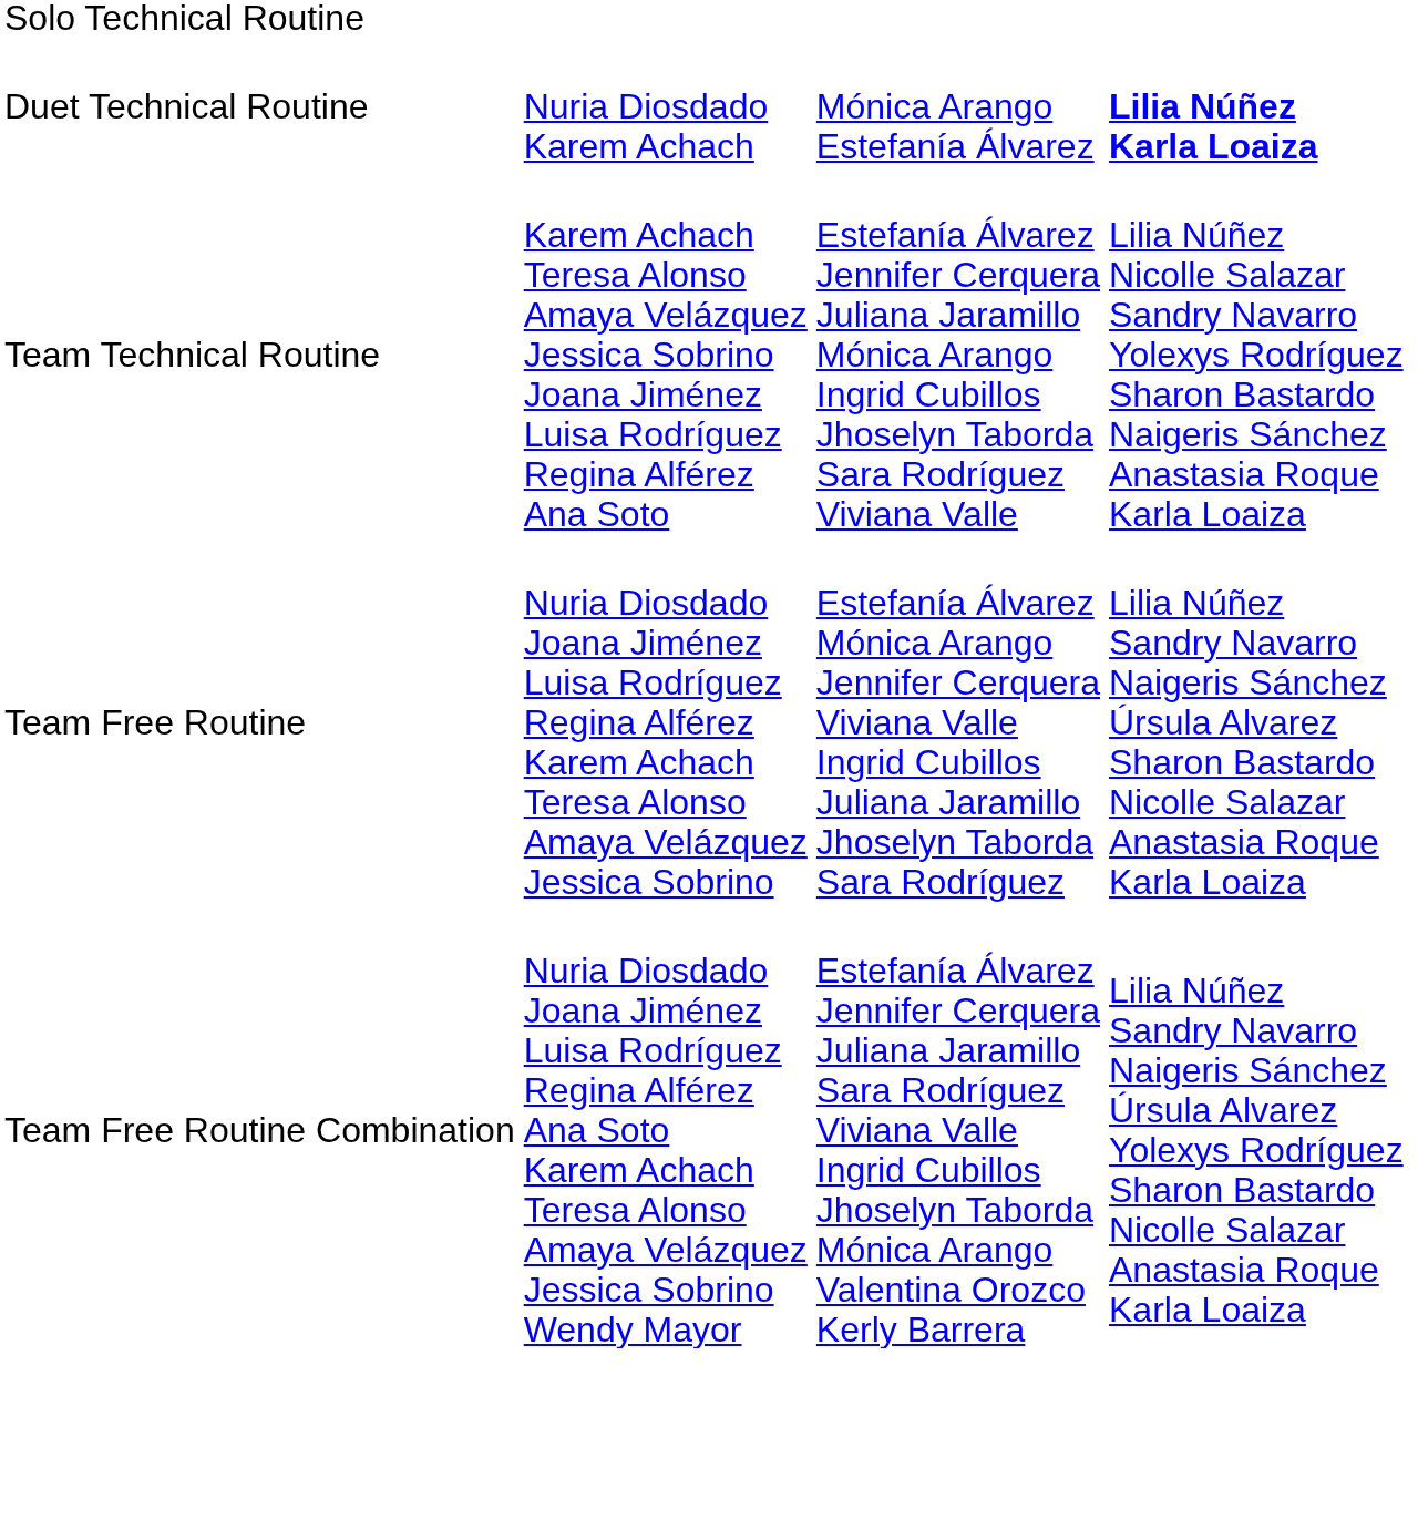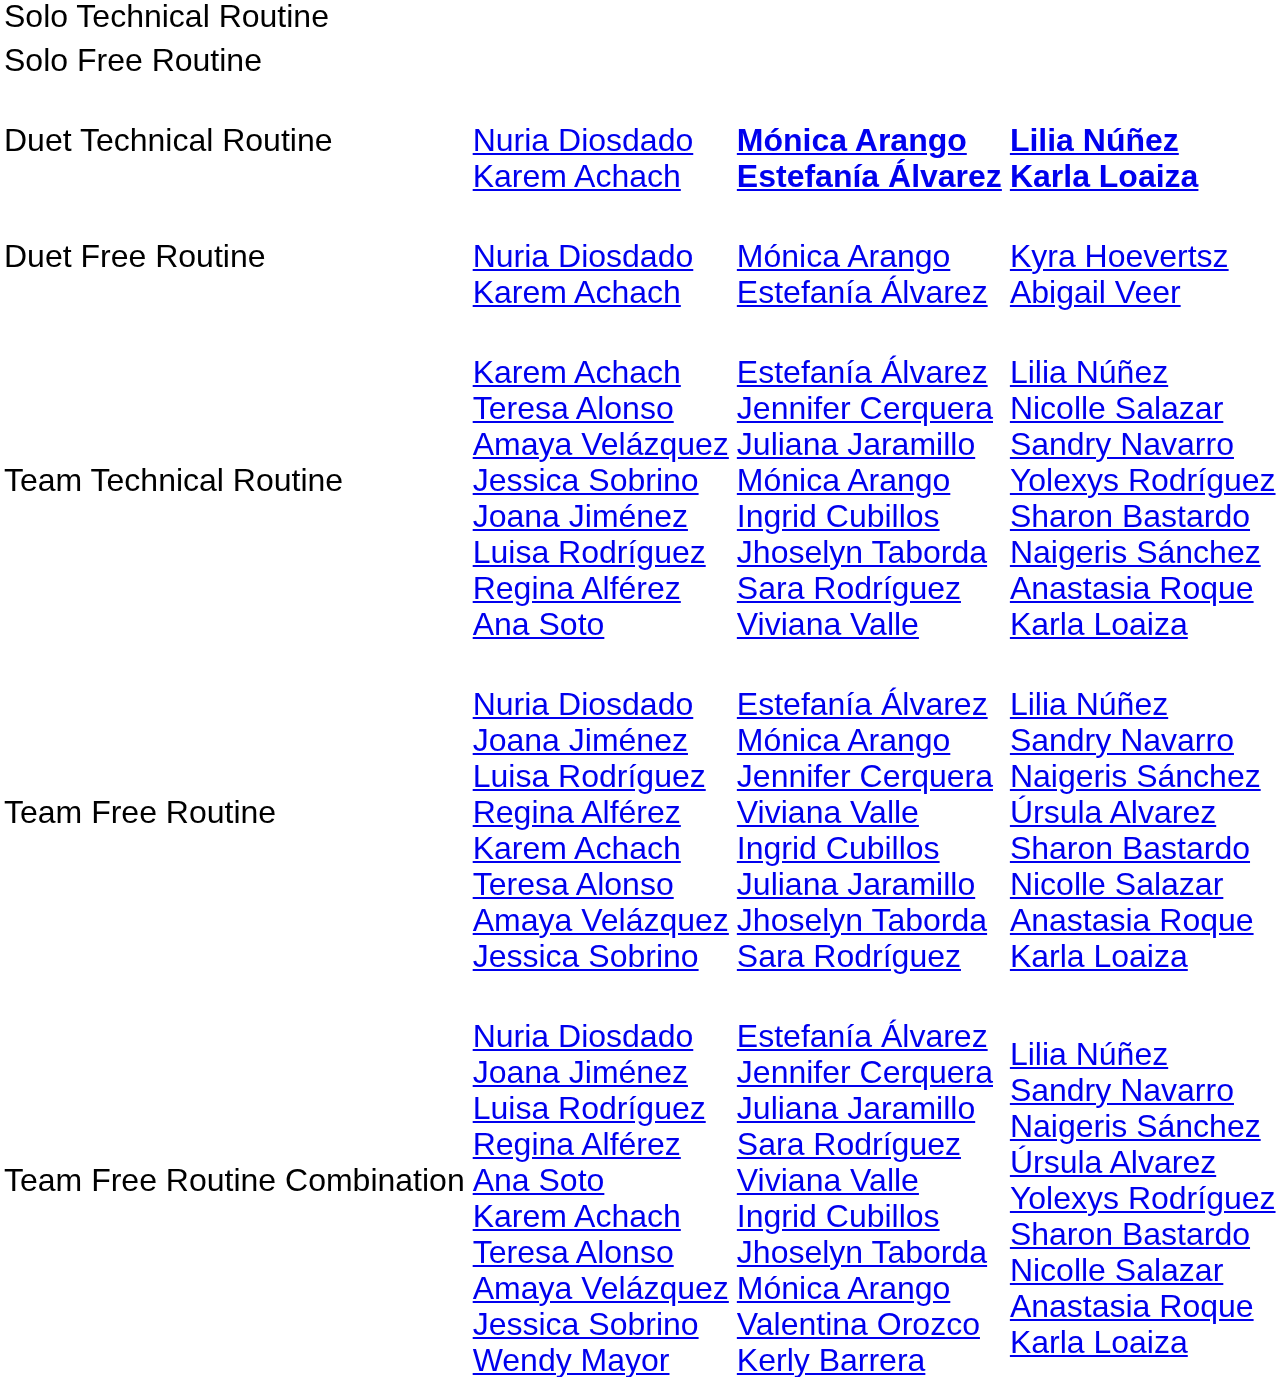+ row: Solo Free Routine
Duet Technical Routine | column 3: normal -> bold
+ row: Duet Free Routine | Nuria Diosdado Karem Achach | Mónica Arango Estefanía Álvarez | Kyra Hoevertsz Abigail Veer
